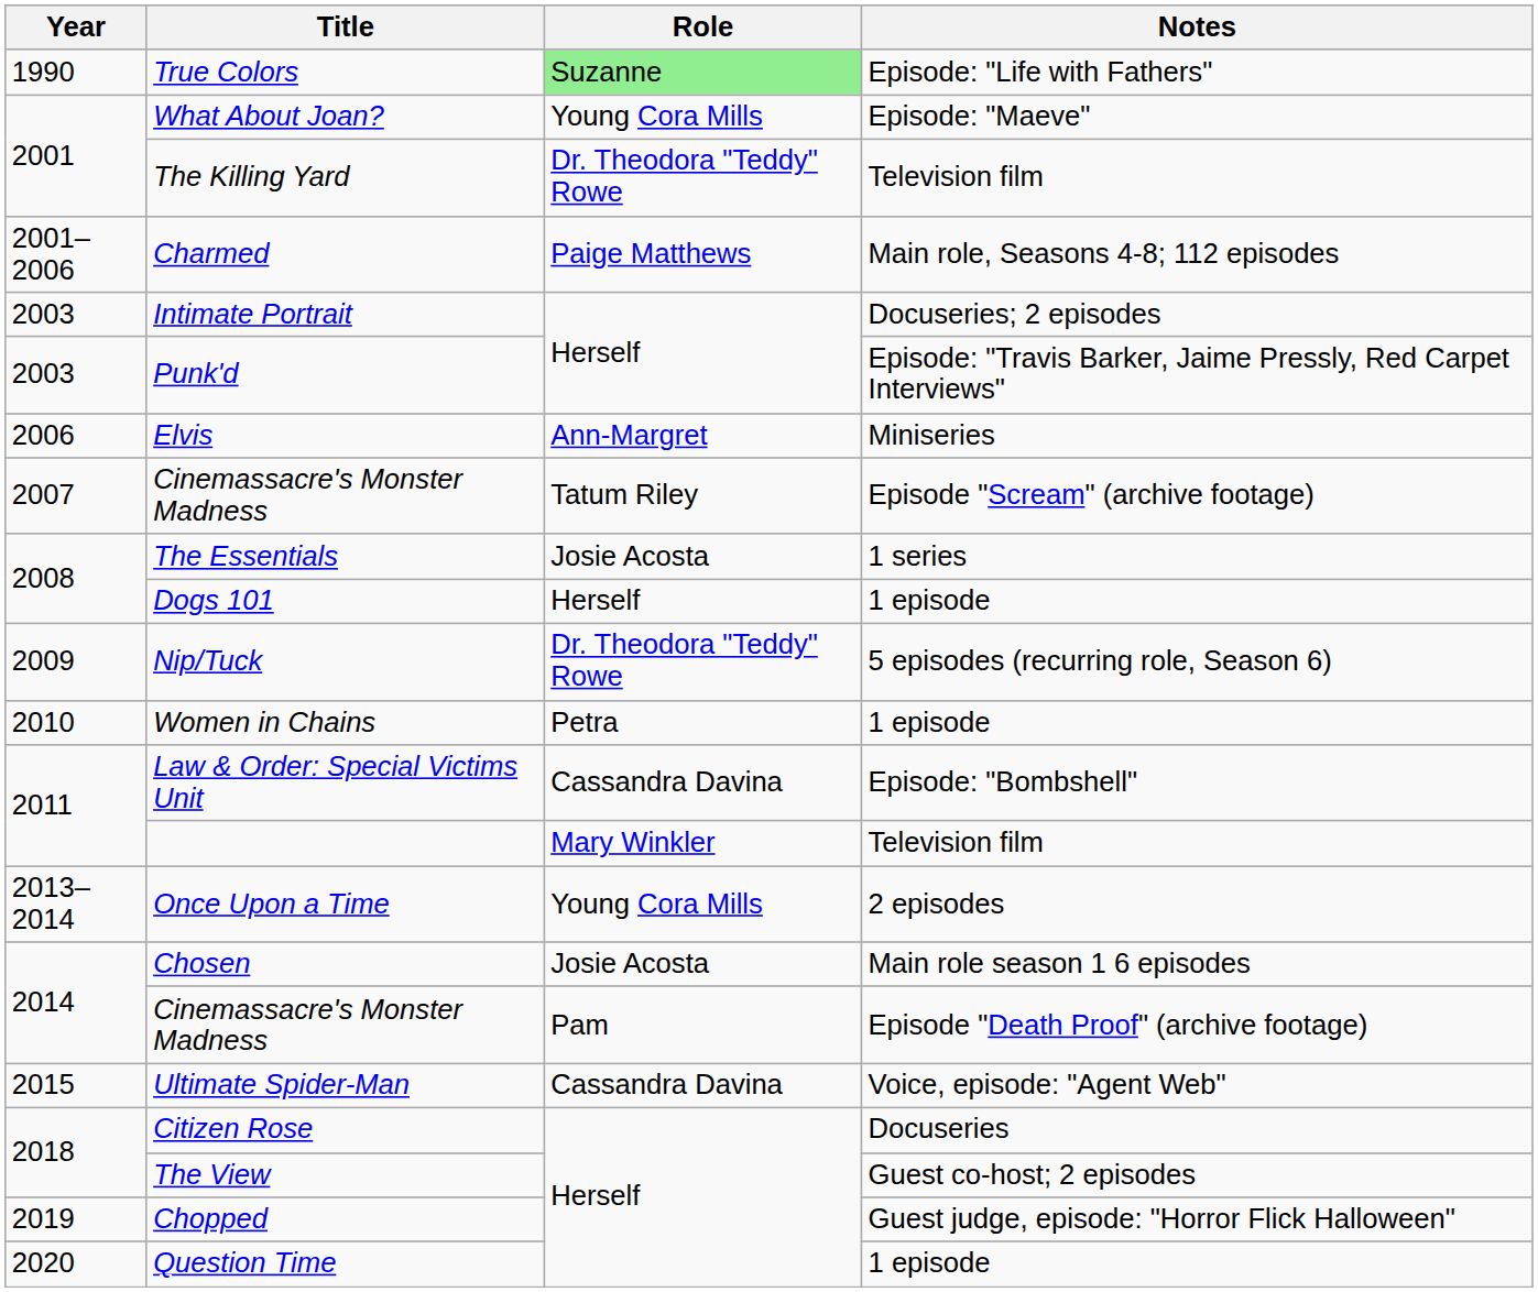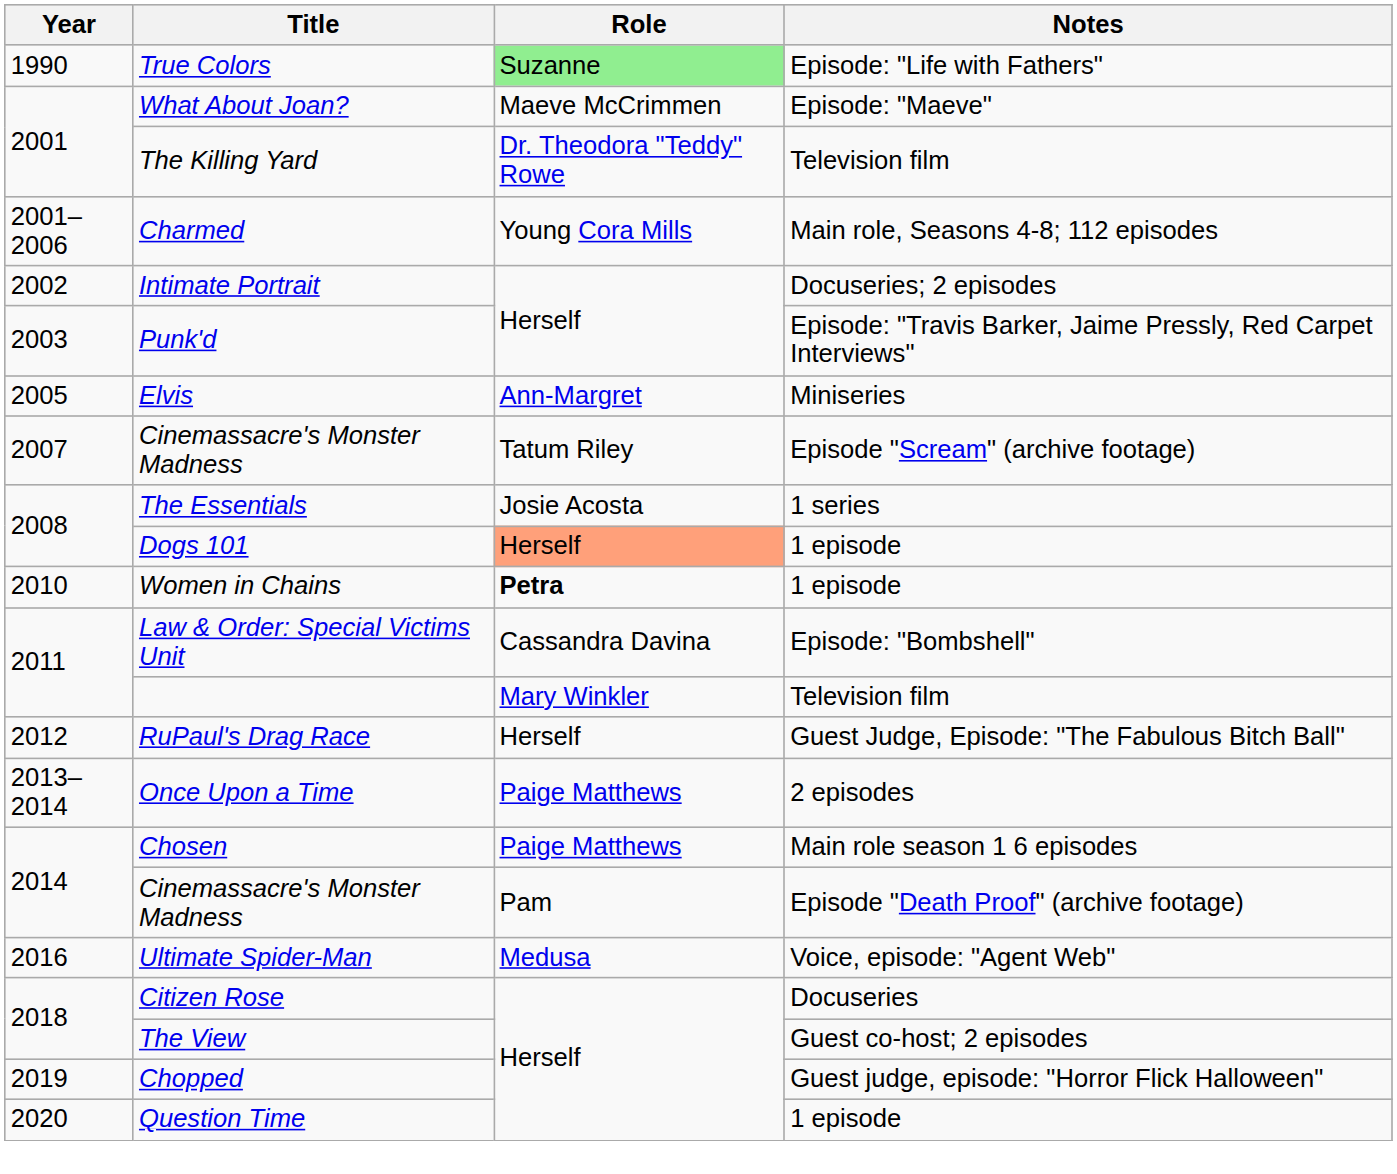What About Joan? | Role: Young Cora Mills -> Maeve McCrimmen
Charmed | Role: Paige Matthews -> Young Cora Mills
Intimate Portrait | Year: 2003 -> 2002
Elvis | Year: 2006 -> 2005
Dogs 101 | Role: no background -> lightsalmon background
- row: 2009 | Nip/Tuck | Dr. Theodora "Teddy" Rowe | 5 episodes (recurring role, Season 6)
Women in Chains | Role: normal -> bold
+ row: 2012 | RuPaul's Drag Race | Herself | Guest Judge, Episode: "The Fabulous Bitch Ball"
Once Upon a Time | Role: Young Cora Mills -> Paige Matthews
Chosen | Role: Josie Acosta -> Paige Matthews
Ultimate Spider-Man | Year: 2015 -> 2016
Ultimate Spider-Man | Role: Cassandra Davina -> Medusa
